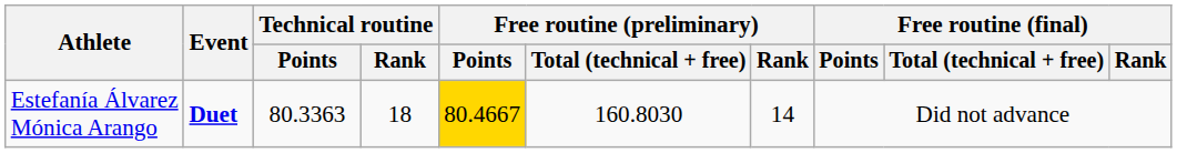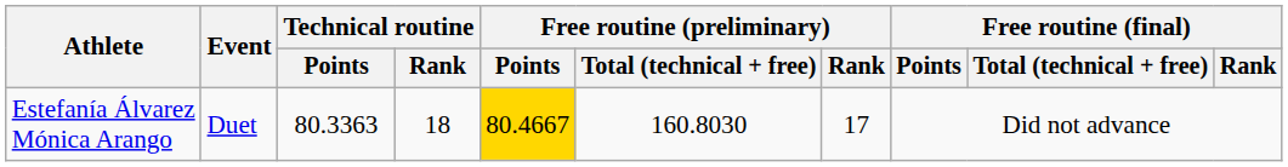Estefanía Álvarez Mónica Arango | Event: bold -> normal
Estefanía Álvarez Mónica Arango | Free routine (preliminary) / Rank: 14 -> 17
